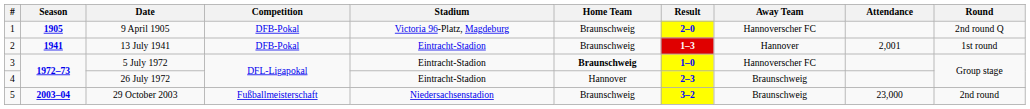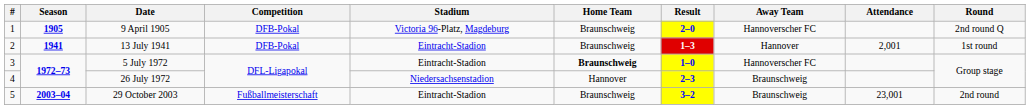26 July 1972 | Stadium: Eintracht-Stadion -> Niedersachsenstadion
29 October 2003 | Stadium: Niedersachsenstadion -> Eintracht-Stadion
29 October 2003 | Attendance: 23,000 -> 23,001
